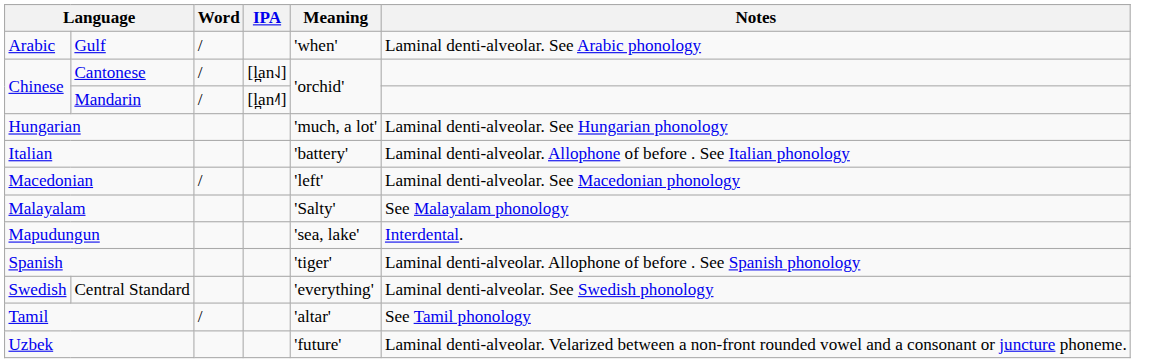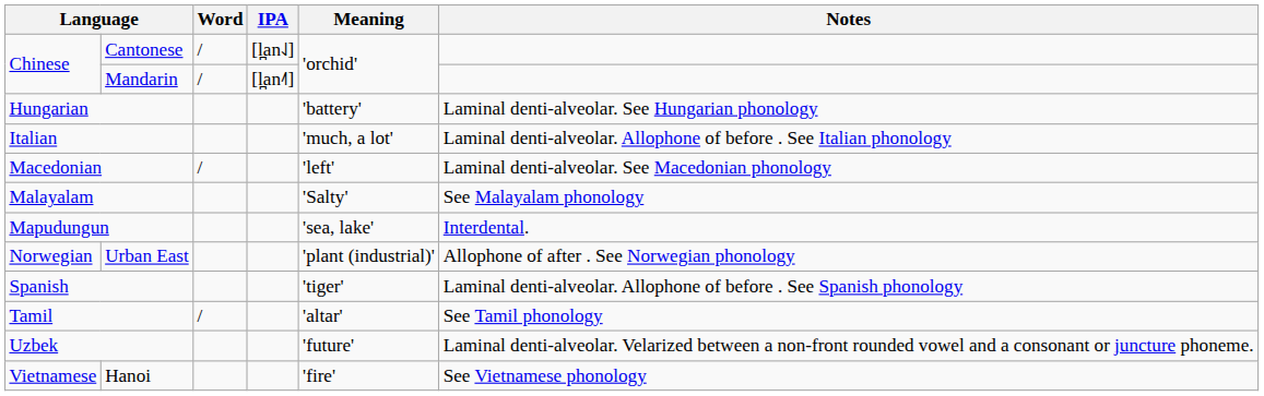- row: Arabic | Gulf | / | 'when' | Laminal denti-alveolar. See Arabic phonology
Hungarian | Meaning: 'much, a lot' -> 'battery'
Italian | Meaning: 'battery' -> 'much, a lot'
+ row: Norwegian | Urban East | 'plant (industrial)' | Allophone of after . See Norwegian phonology
- row: Swedish | Central Standard | 'everything' | Laminal denti-alveolar. See Swedish phonology
+ row: Vietnamese | Hanoi | 'fire' | See Vietnamese phonology
